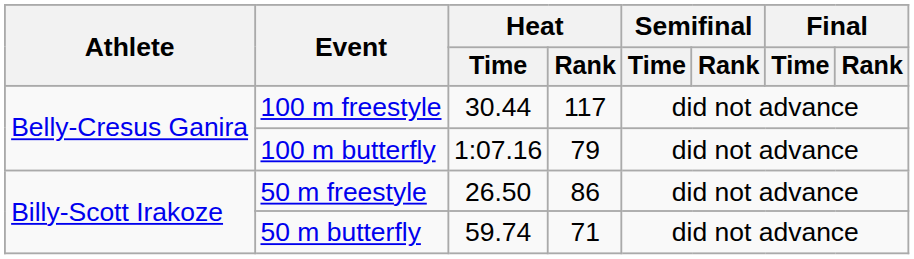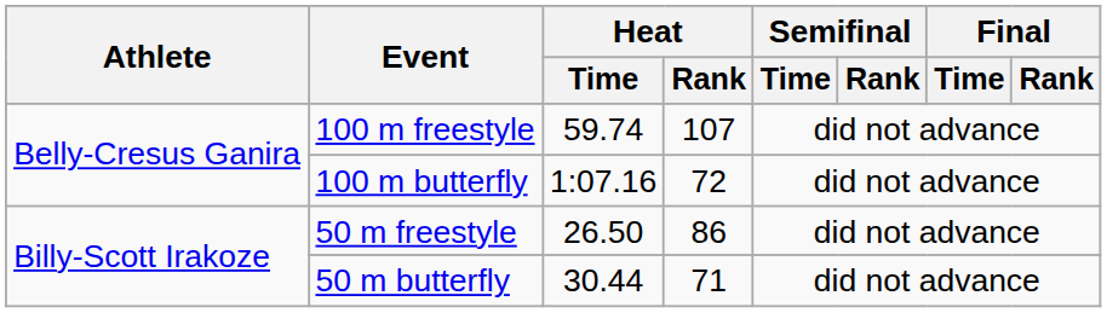100 m freestyle | Heat / Time: 30.44 -> 59.74
100 m freestyle | Heat / Rank: 117 -> 107
100 m butterfly | Heat / Rank: 79 -> 72
50 m butterfly | Heat / Time: 59.74 -> 30.44
